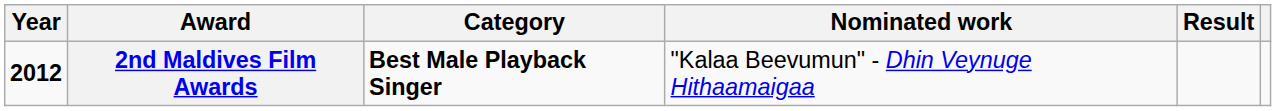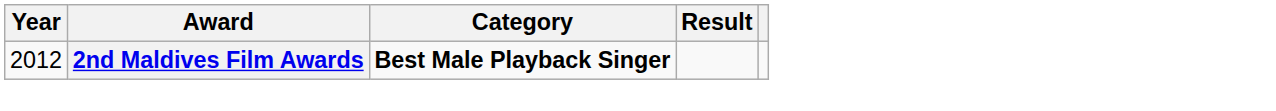- column: Nominated work | "Kalaa Beevumun" - Dhin Veynuge Hithaamaigaa
2nd Maldives Film Awards | Year: bold -> normal
